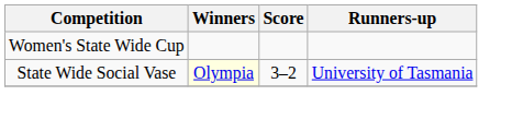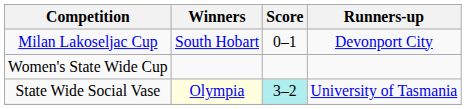+ row: Milan Lakoseljac Cup | South Hobart | 0–1 | Devonport City
State Wide Social Vase | Score: no background -> paleturquoise background
